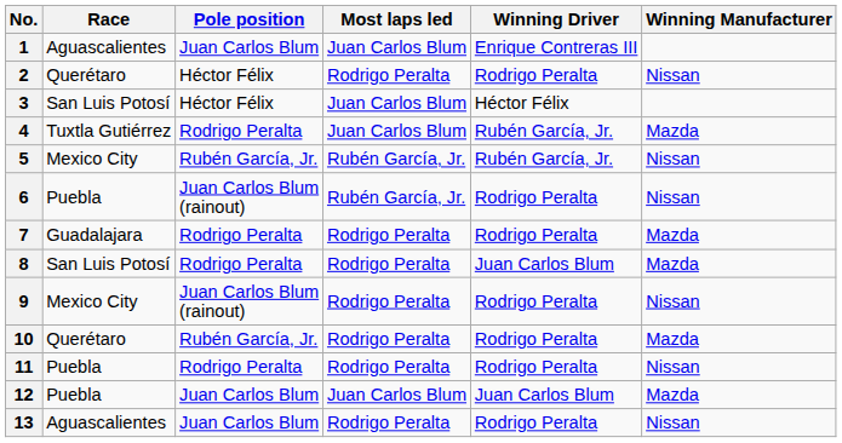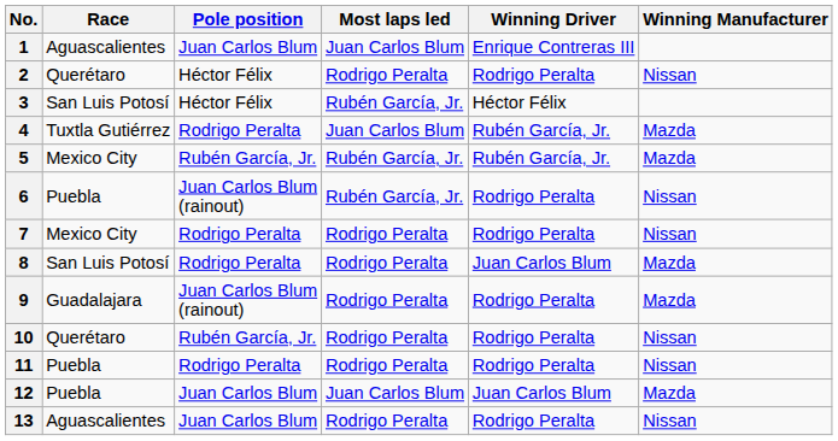3 | Most laps led: Juan Carlos Blum -> Rubén García, Jr.
5 | Winning Manufacturer: Nissan -> Mazda
7 | Race: Guadalajara -> Mexico City
7 | Winning Manufacturer: Mazda -> Nissan
9 | Race: Mexico City -> Guadalajara
9 | Winning Manufacturer: Nissan -> Mazda
10 | Winning Manufacturer: Mazda -> Nissan
